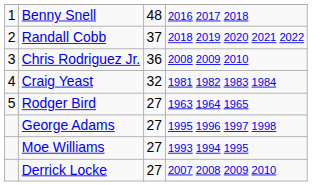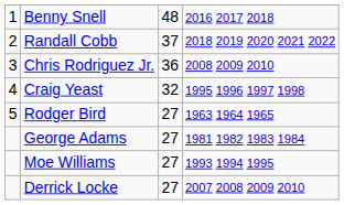Craig Yeast | column 4: 1981 1982 1983 1984 -> 1995 1996 1997 1998
George Adams | column 4: 1995 1996 1997 1998 -> 1981 1982 1983 1984
